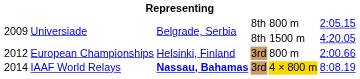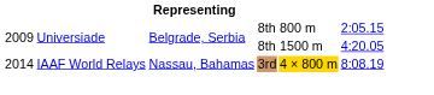- row: 2012 | European Championships | Helsinki, Finland | 3rd | 800 m | 2:00.66
2014 | column 3: bold -> normal
